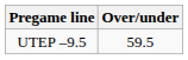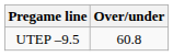UTEP –9.5 | Over/under: 59.5 -> 60.8
